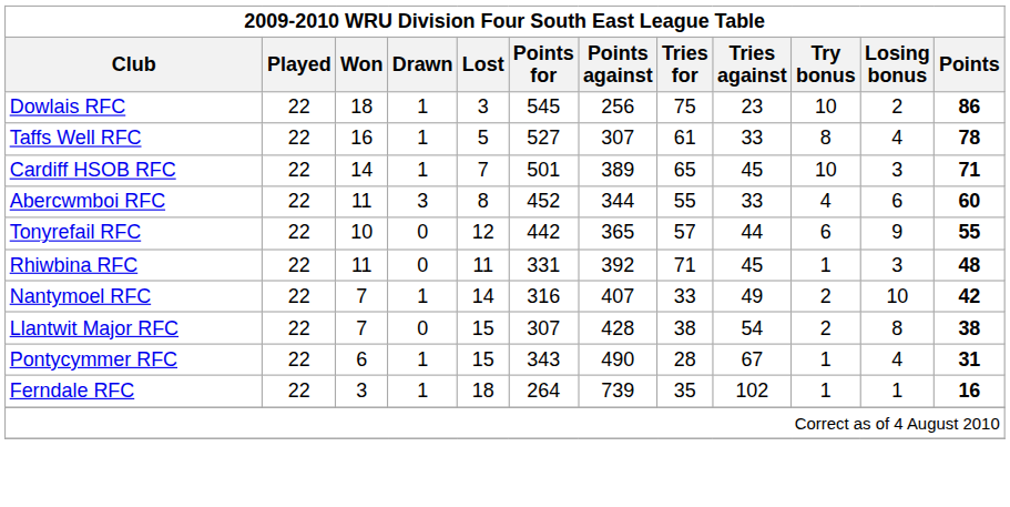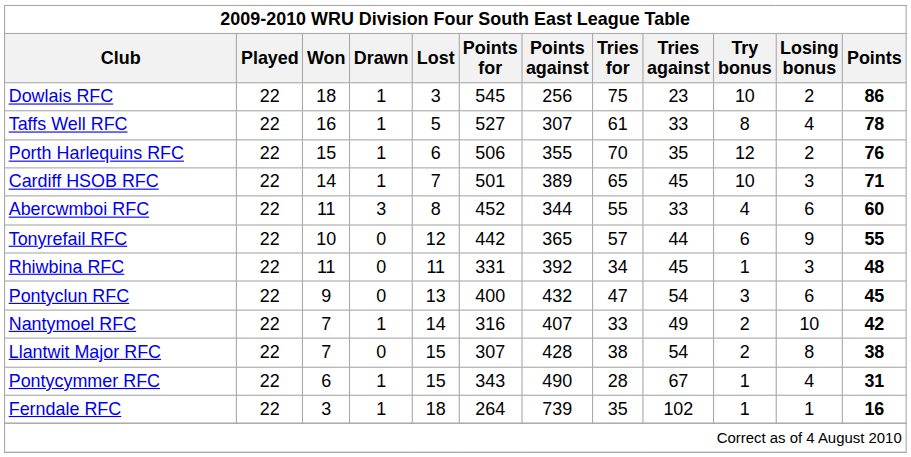+ row: Porth Harlequins RFC | 22 | 15 | 1 | 6 | 506 | 355 | 70 | 35 | 12 | 2 | 76
Rhiwbina RFC | Tries for: 71 -> 34
+ row: Pontyclun RFC | 22 | 9 | 0 | 13 | 400 | 432 | 47 | 54 | 3 | 6 | 45
